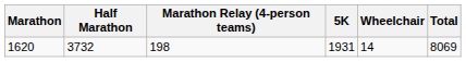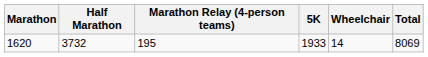1620 | Marathon Relay (4-person teams): 198 -> 195
1620 | 5K: 1931 -> 1933
